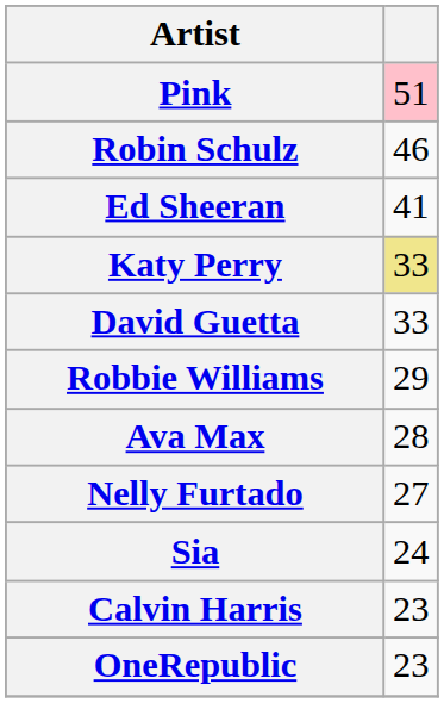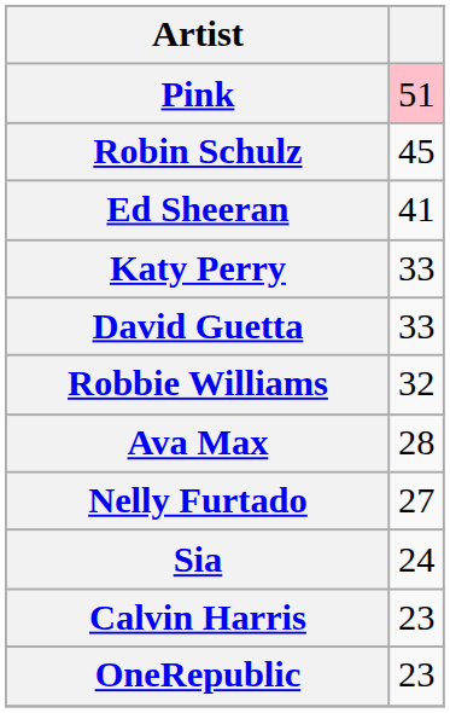Robin Schulz | column 2: 46 -> 45
Katy Perry | column 2: khaki background -> no background
Robbie Williams | column 2: 29 -> 32
